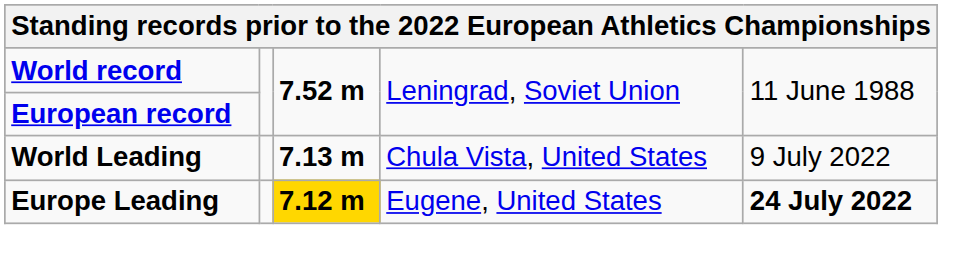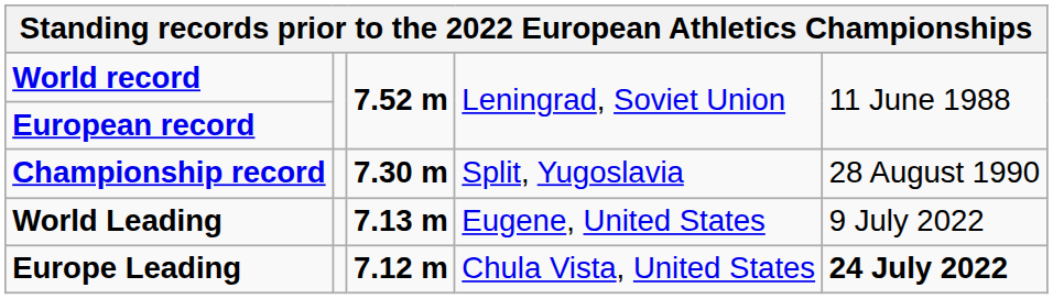+ row: Championship record | 7.30 m | Split, Yugoslavia | 28 August 1990
World Leading | column 4: Chula Vista, United States -> Eugene, United States
Europe Leading | column 3: gold background -> no background
Europe Leading | column 4: Eugene, United States -> Chula Vista, United States
